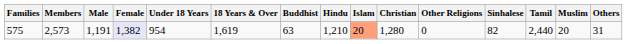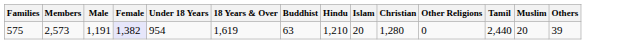- column: Sinhalese | 82
575 | Islam: lightsalmon background -> no background
575 | Others: 31 -> 39
